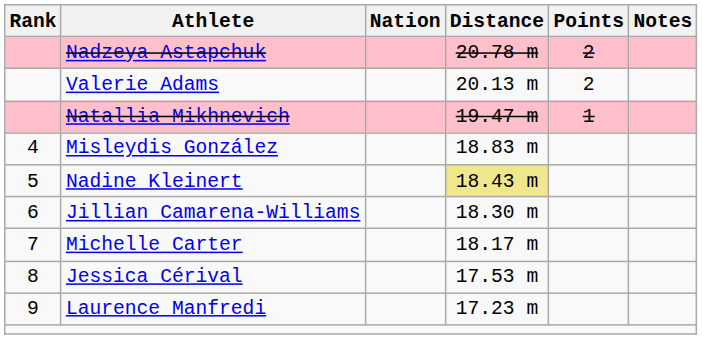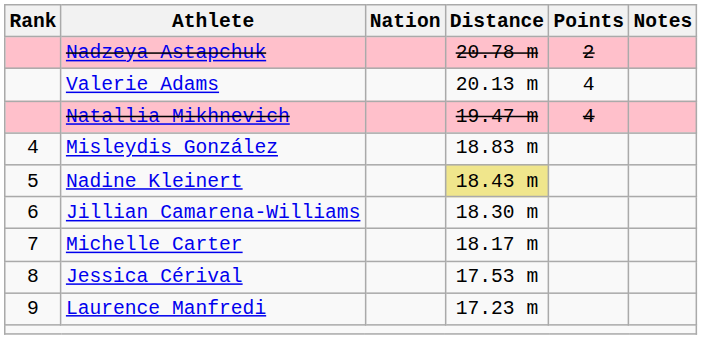Valerie Adams | Points: 2 -> 4
Natallia Mikhnevich | Points: 1 -> 4
